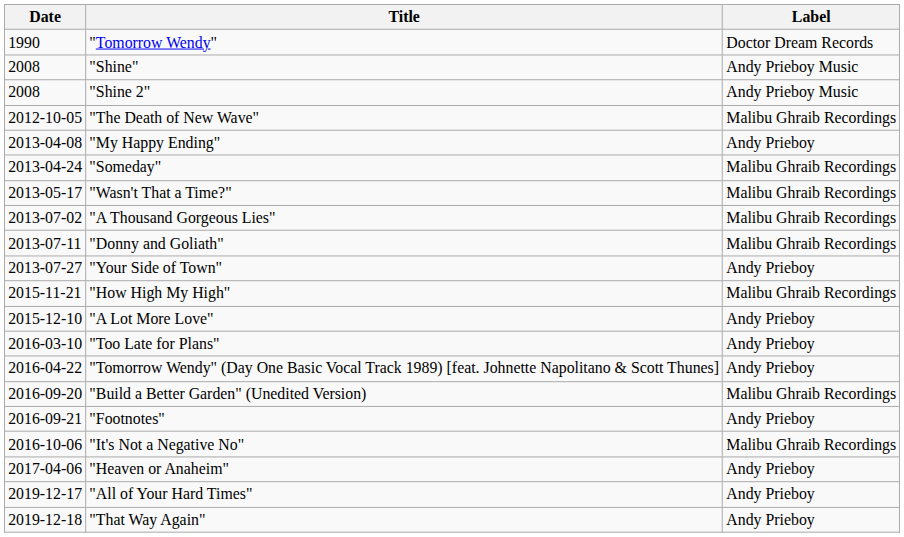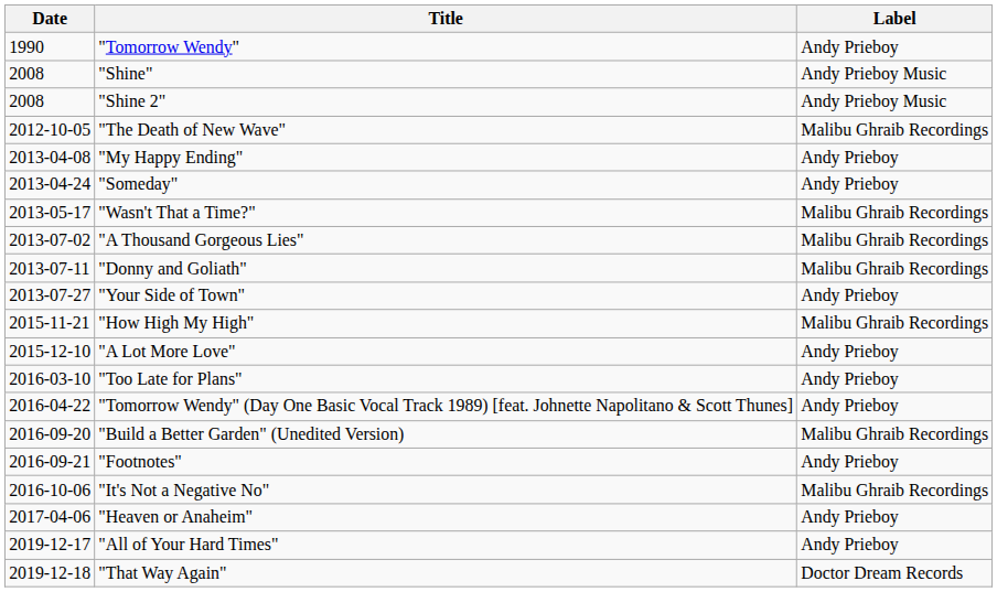"Tomorrow Wendy" | Label: Doctor Dream Records -> Andy Prieboy
"Someday" | Label: Malibu Ghraib Recordings -> Andy Prieboy
"That Way Again" | Label: Andy Prieboy -> Doctor Dream Records
